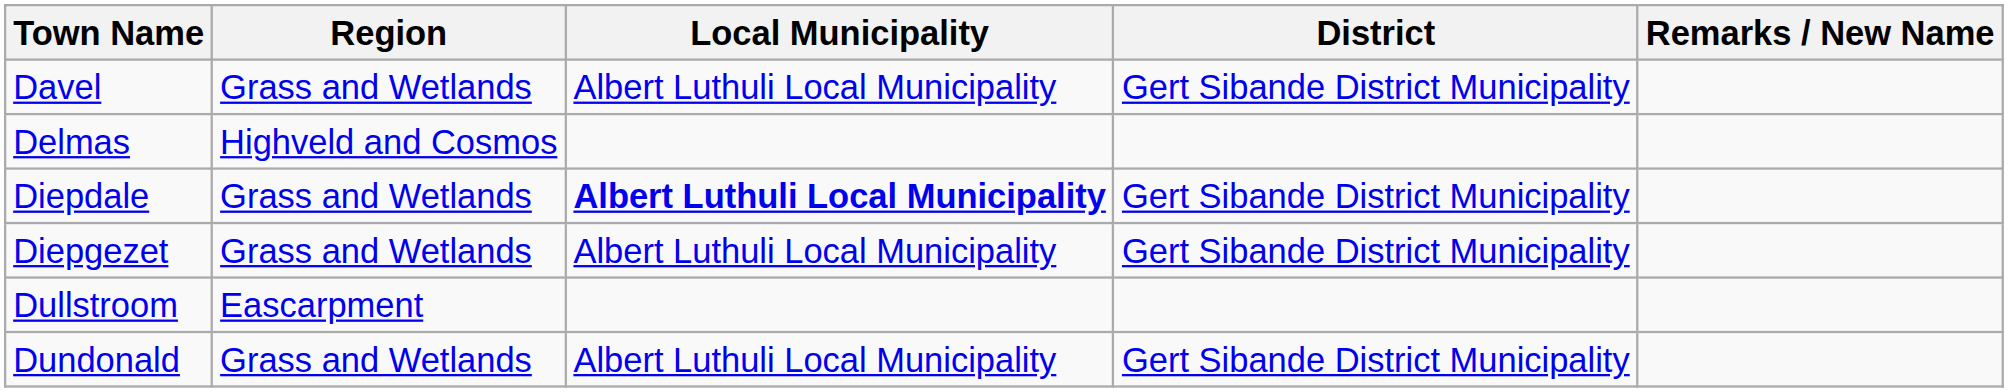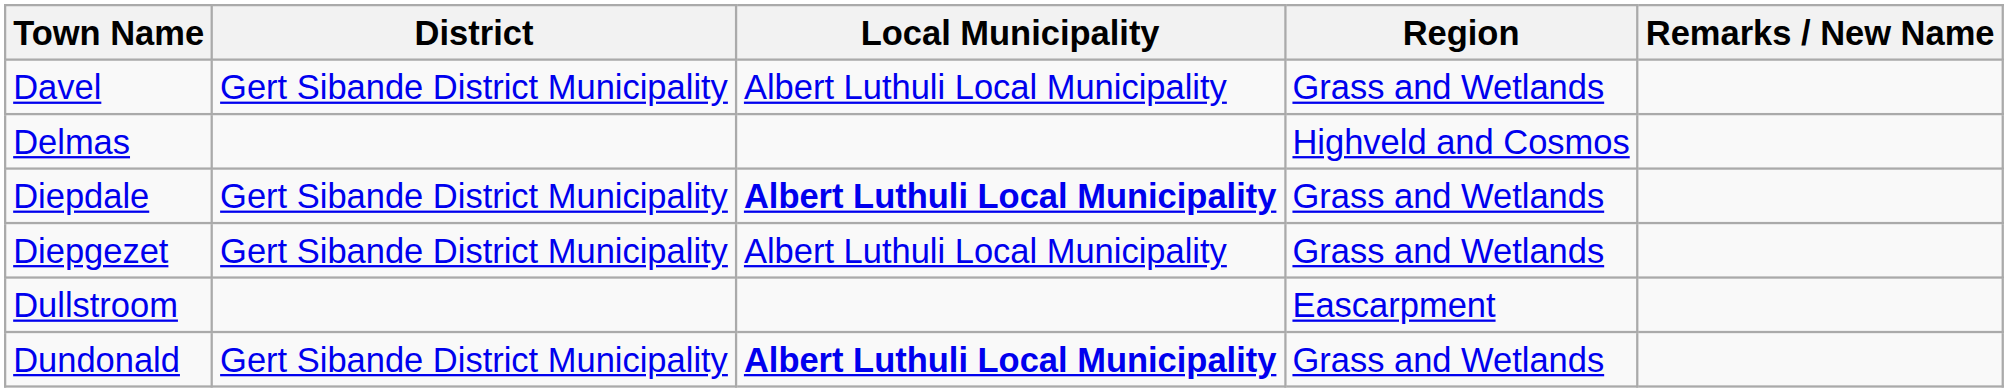columns swapped: Region <-> District
Dundonald | Local Municipality: normal -> bold
